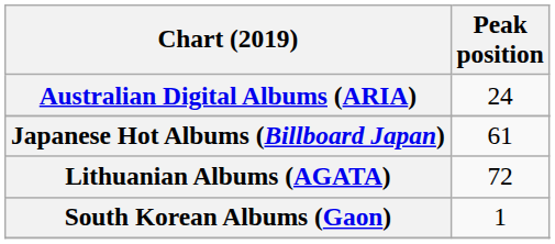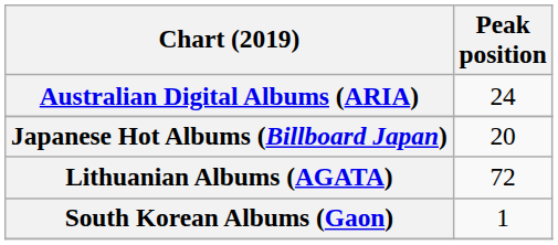Japanese Hot Albums (Billboard Japan) | Peak position: 61 -> 20
